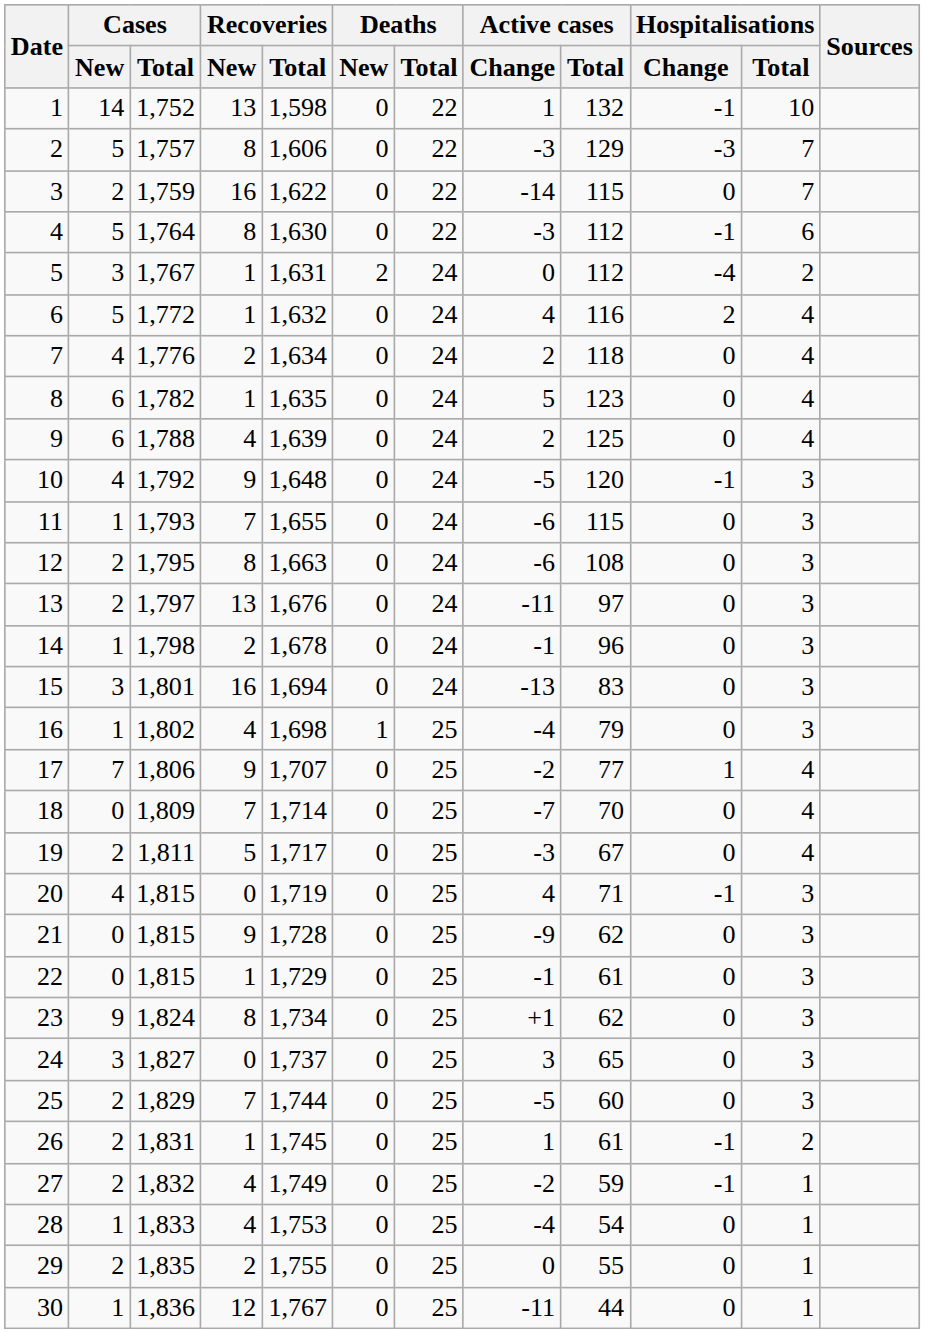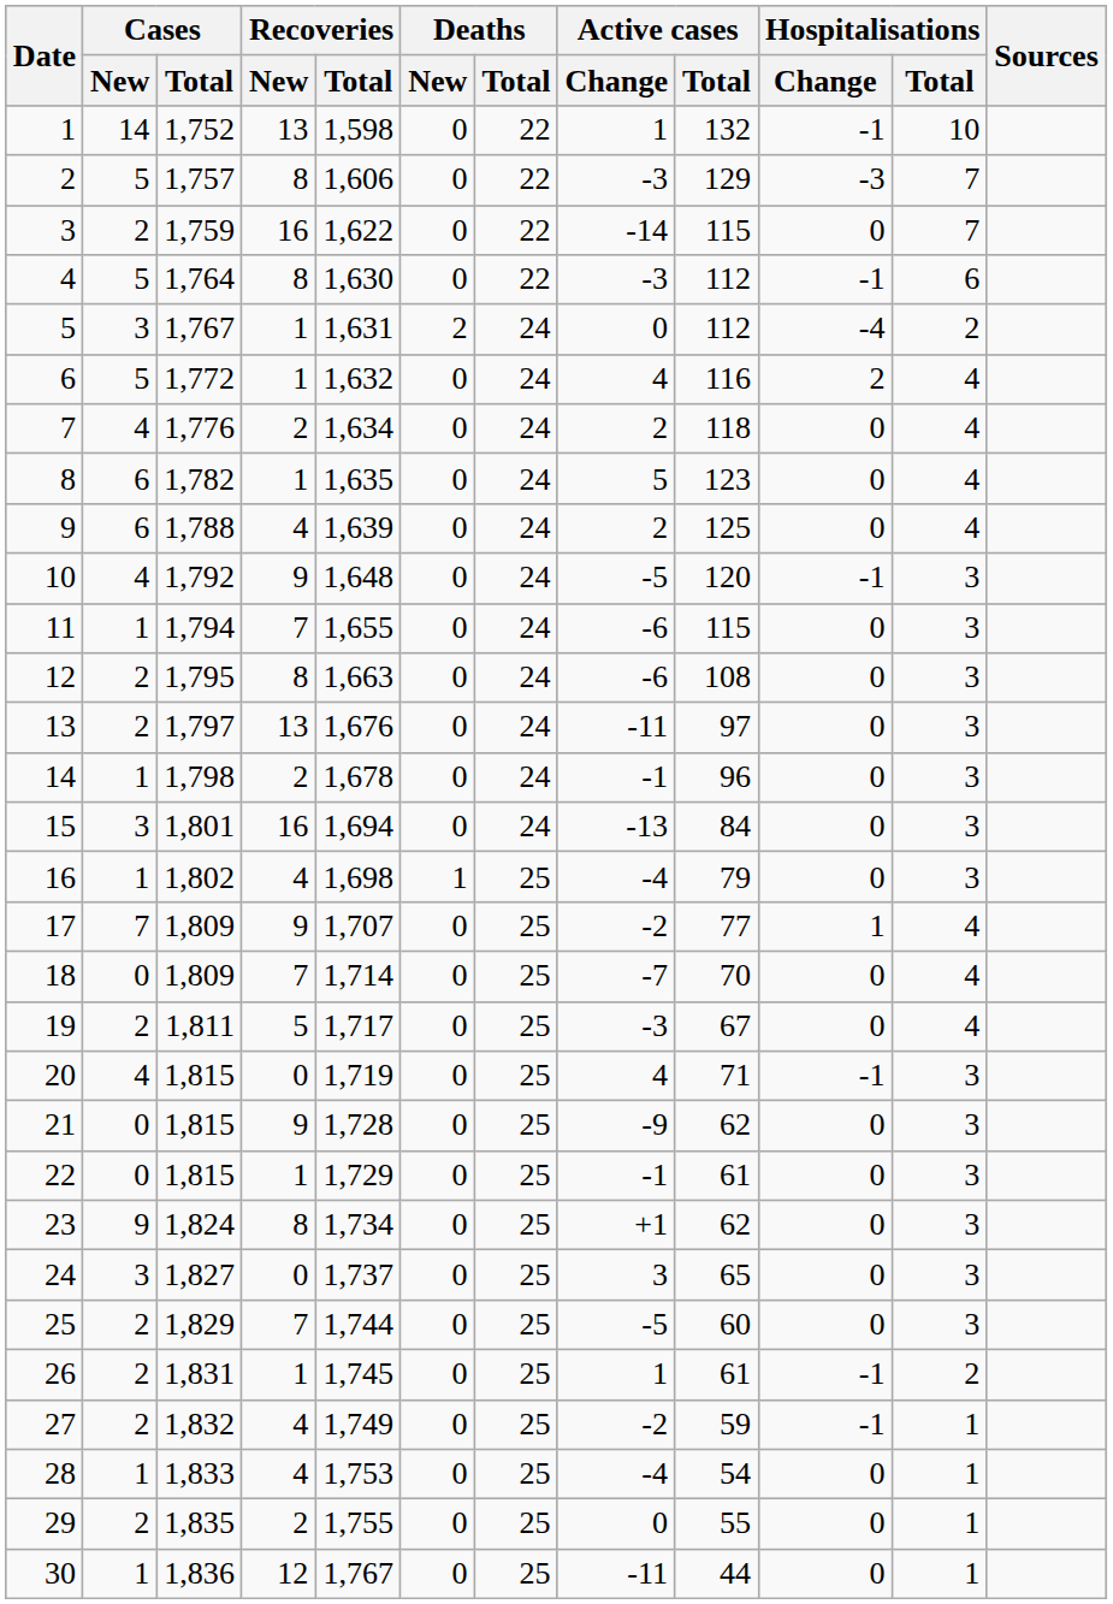11 | Cases / Total: 1,793 -> 1,794
15 | Active cases / Total: 83 -> 84
17 | Cases / Total: 1,806 -> 1,809
